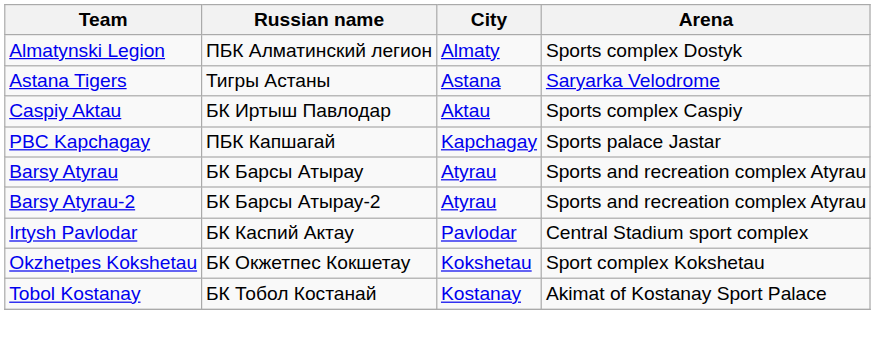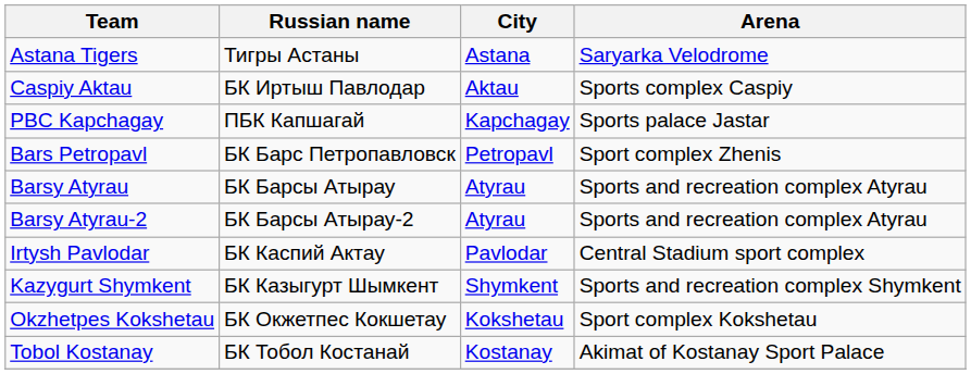- row: Almatynski Legion | ПБК Алматинский легион | Almaty | Sports complex Dostyk
+ row: Bars Petropavl | БК Барс Петропавловск | Petropavl | Sport complex Zhenis
+ row: Kazygurt Shymkent | БК Казыгурт Шымкент | Shymkent | Sports and recreation complex Shymkent
